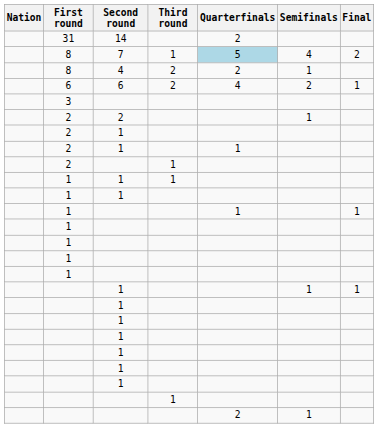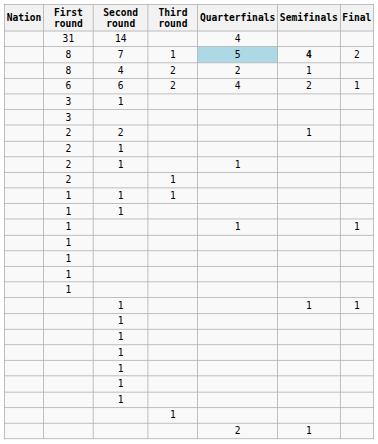31 | Quarterfinals: 2 -> 4
8 / 7 | Semifinals: normal -> bold
+ row: 3 | 1
